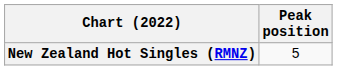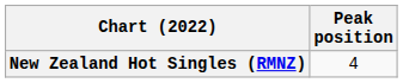New Zealand Hot Singles (RMNZ) | Peak position: 5 -> 4
